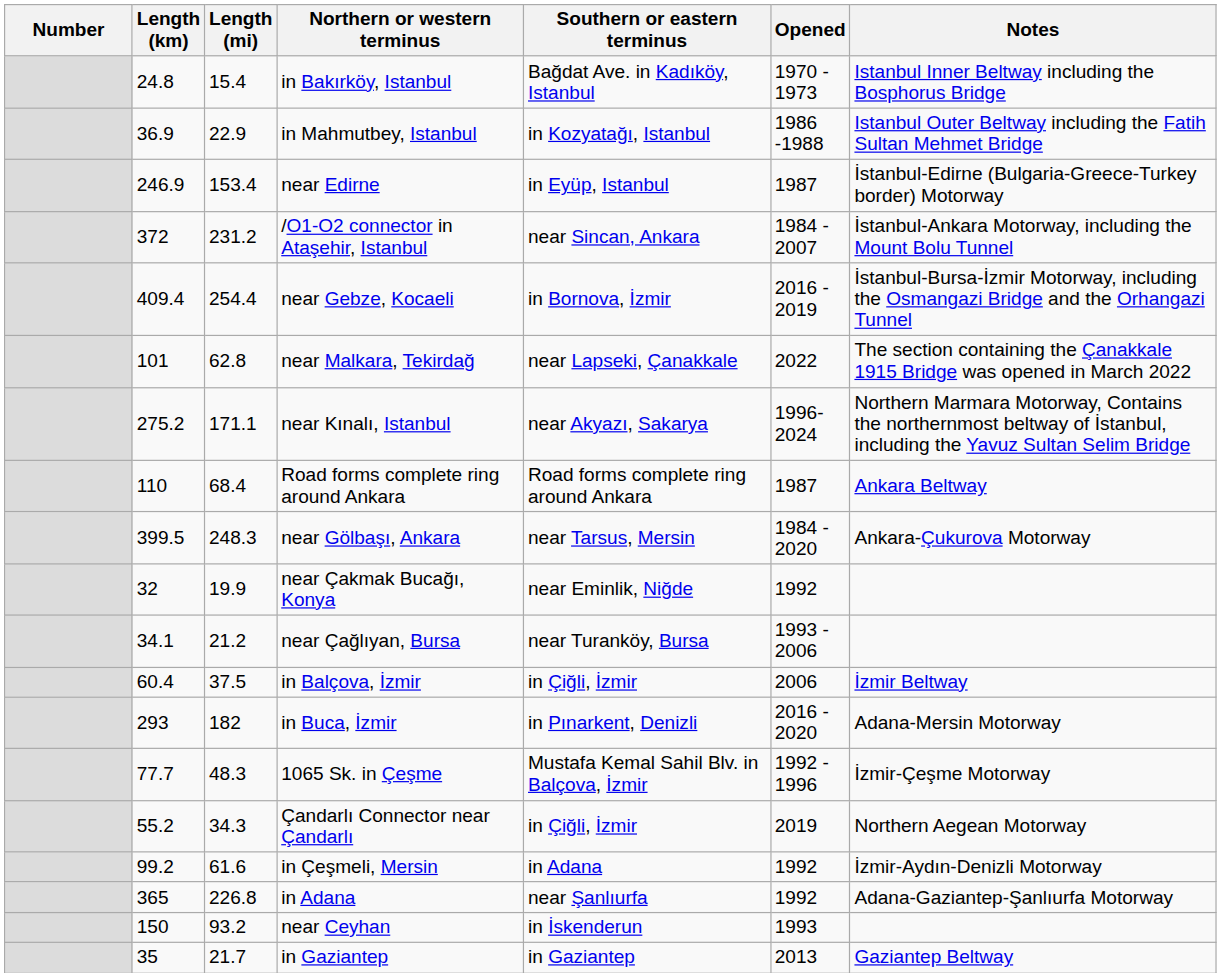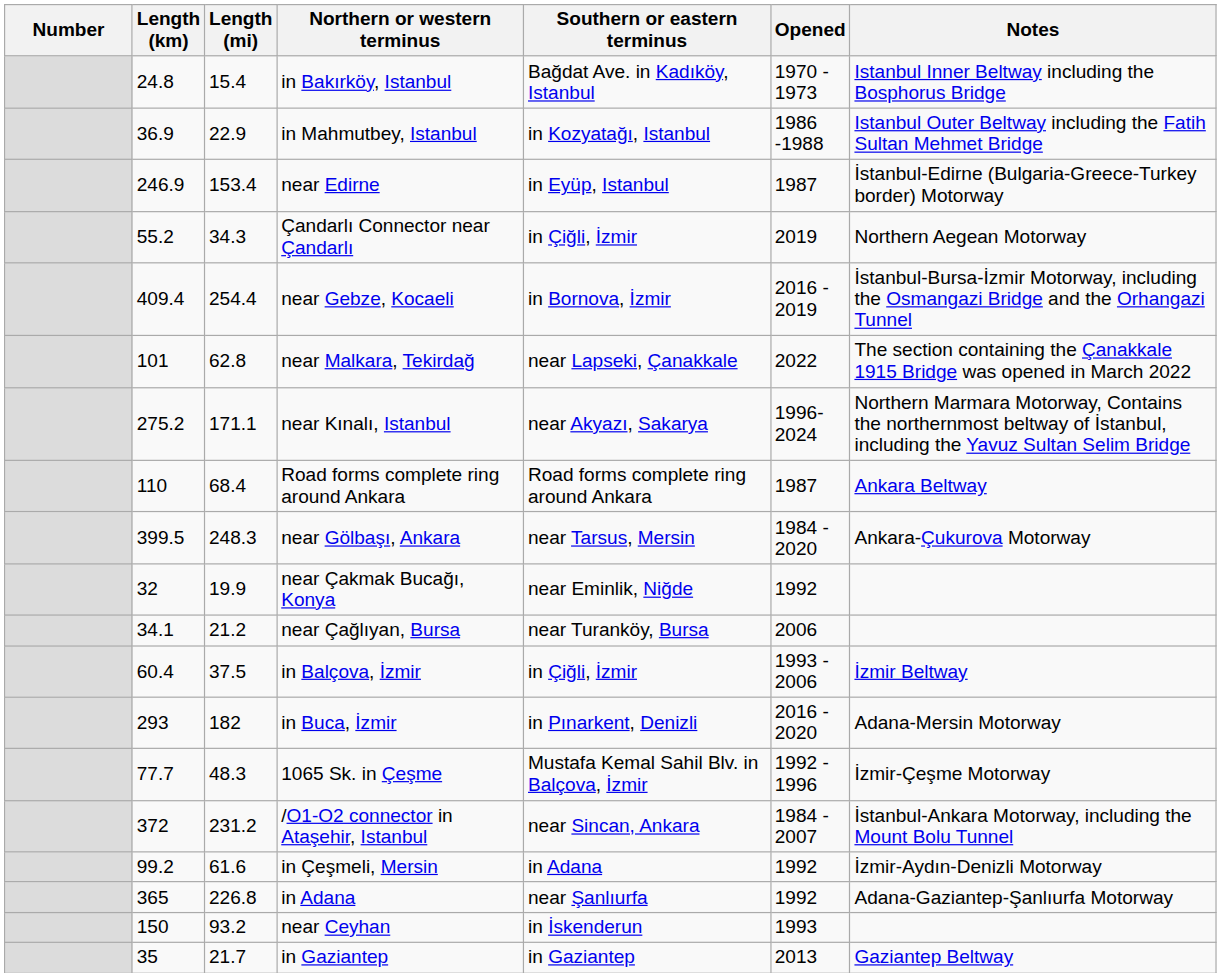rows swapped: /O1-O2 connector in Ataşehir, Istanbul <-> Çandarlı Connector near Çandarlı
near Çağlıyan, Bursa | Opened: 1993 - 2006 -> 2006
in Balçova, İzmir | Opened: 2006 -> 1993 - 2006
